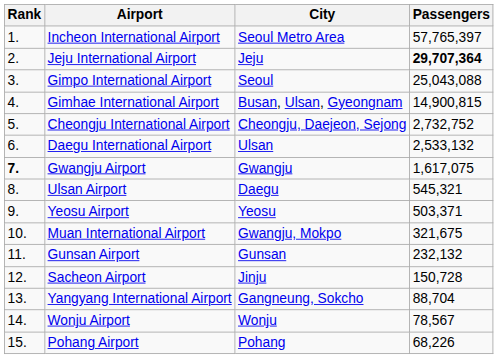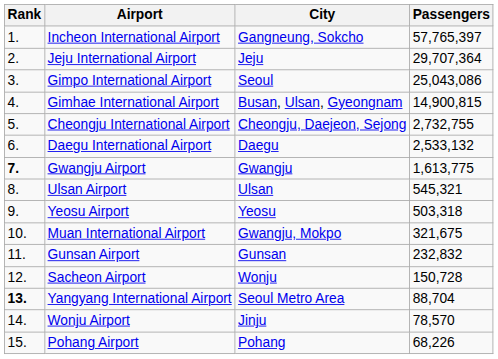Incheon International Airport | City: Seoul Metro Area -> Gangneung, Sokcho
Jeju International Airport | Passengers: bold -> normal
Gimpo International Airport | Passengers: 25,043,088 -> 25,043,086
Cheongju International Airport | Passengers: 2,732,752 -> 2,732,755
Daegu International Airport | City: Ulsan -> Daegu
Gwangju Airport | Passengers: 1,617,075 -> 1,613,775
Ulsan Airport | City: Daegu -> Ulsan
Yeosu Airport | Passengers: 503,371 -> 503,318
Gunsan Airport | Passengers: 232,132 -> 232,832
Sacheon Airport | City: Jinju -> Wonju
Yangyang International Airport | Rank: normal -> bold
Yangyang International Airport | City: Gangneung, Sokcho -> Seoul Metro Area
Wonju Airport | City: Wonju -> Jinju
Wonju Airport | Passengers: 78,567 -> 78,570
